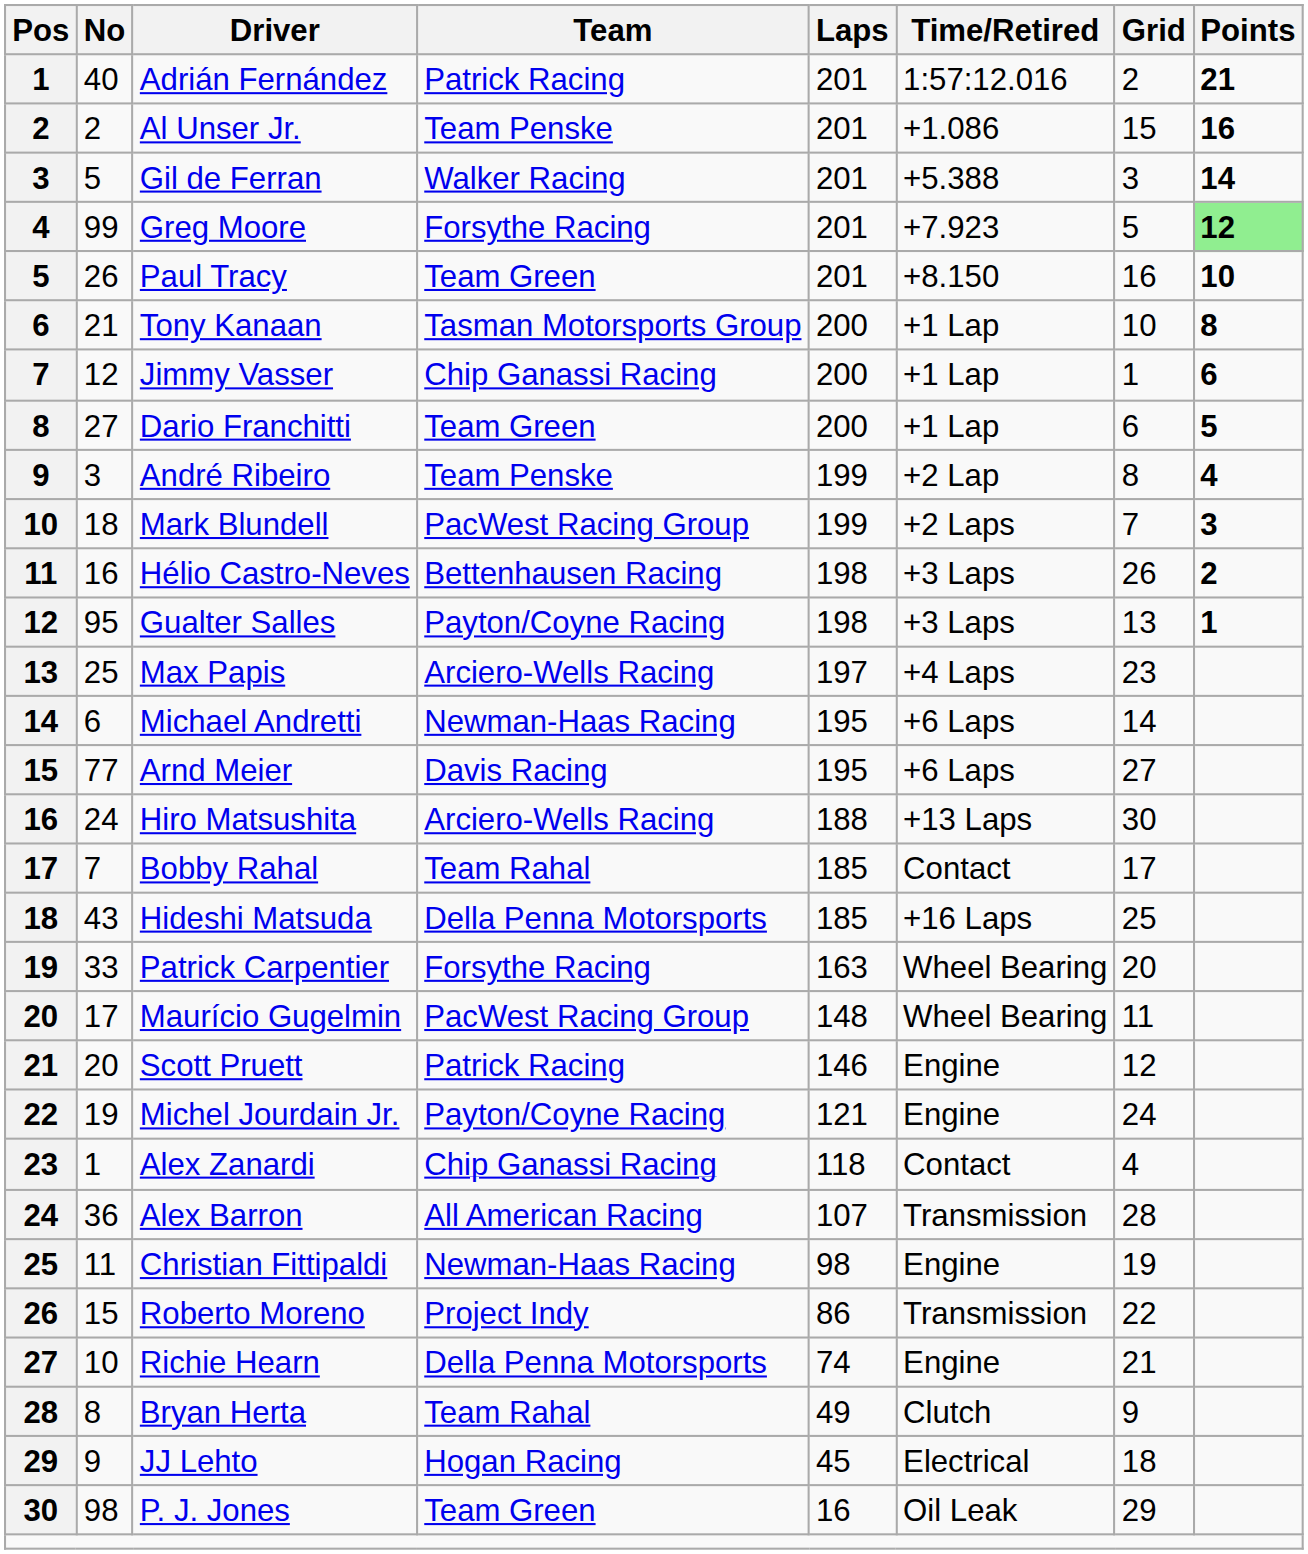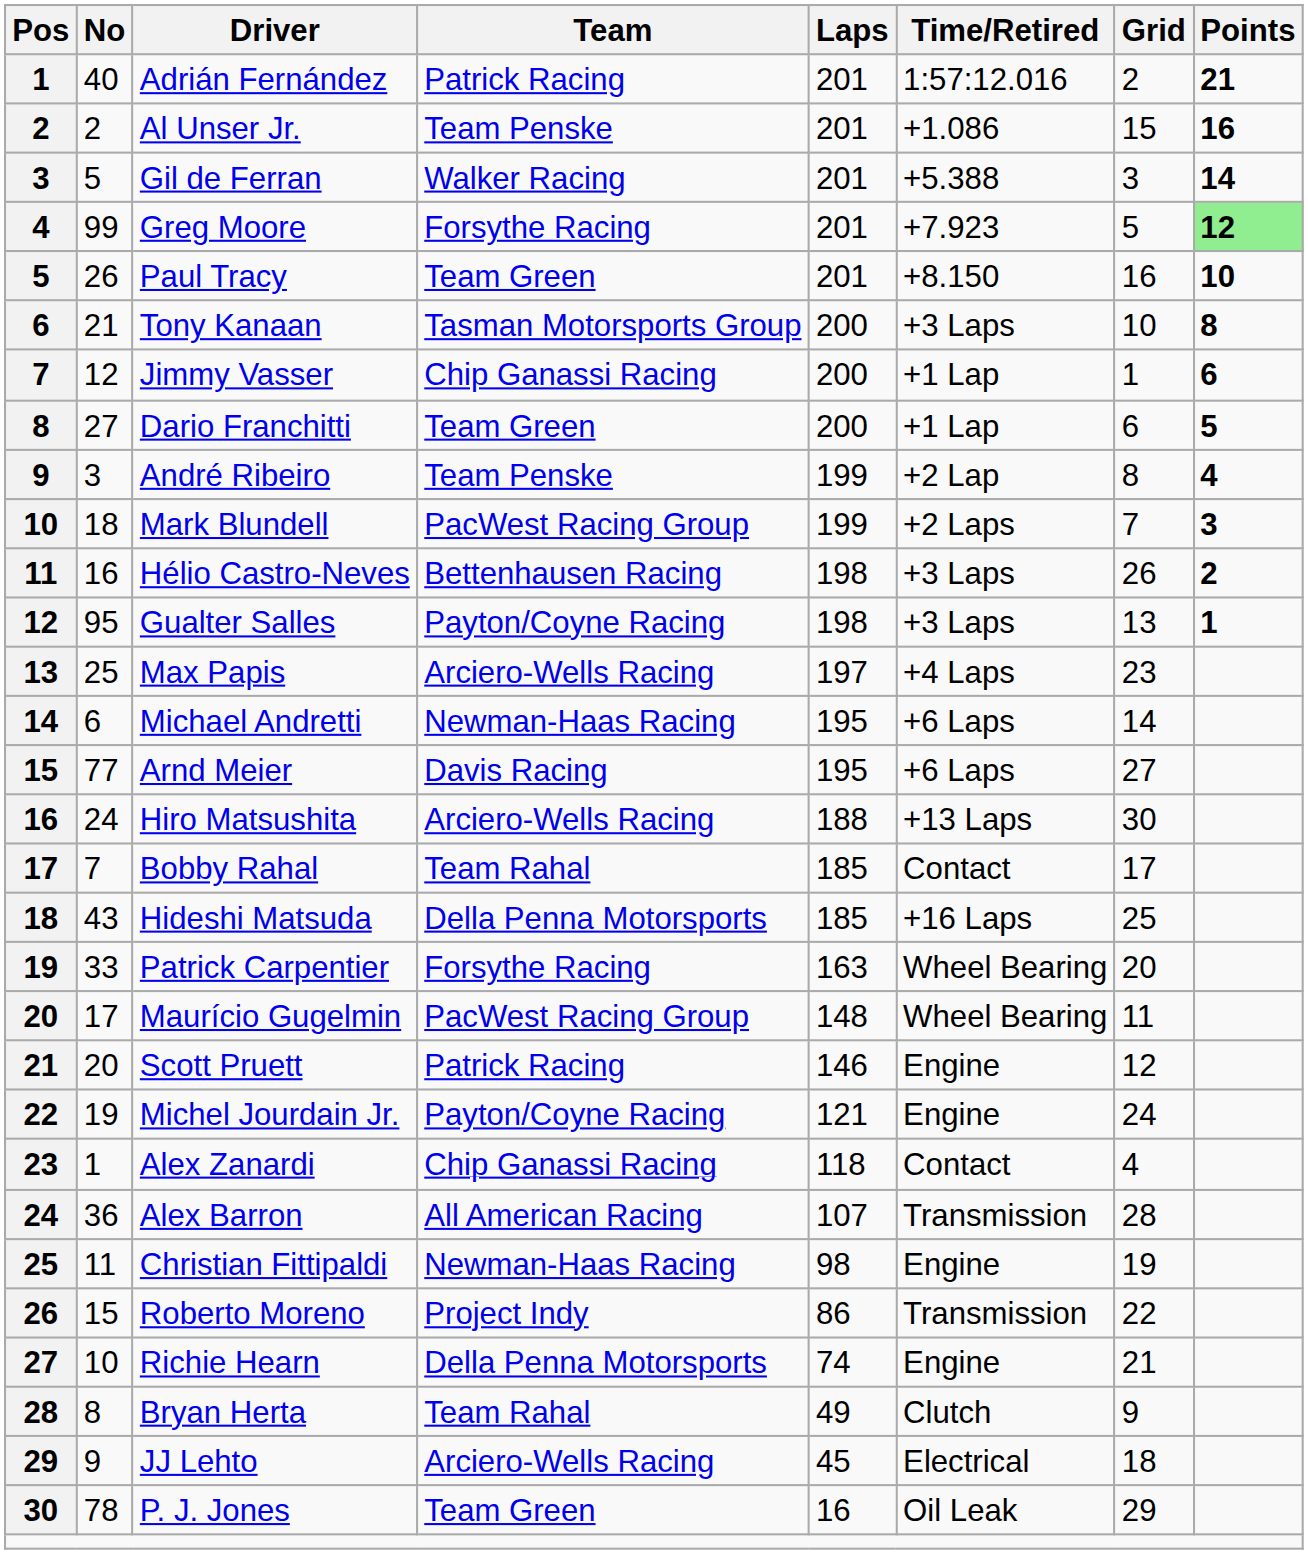Tony Kanaan | Time/Retired: +1 Lap -> +3 Laps
JJ Lehto | Team: Hogan Racing -> Arciero-Wells Racing
P. J. Jones | No: 98 -> 78
